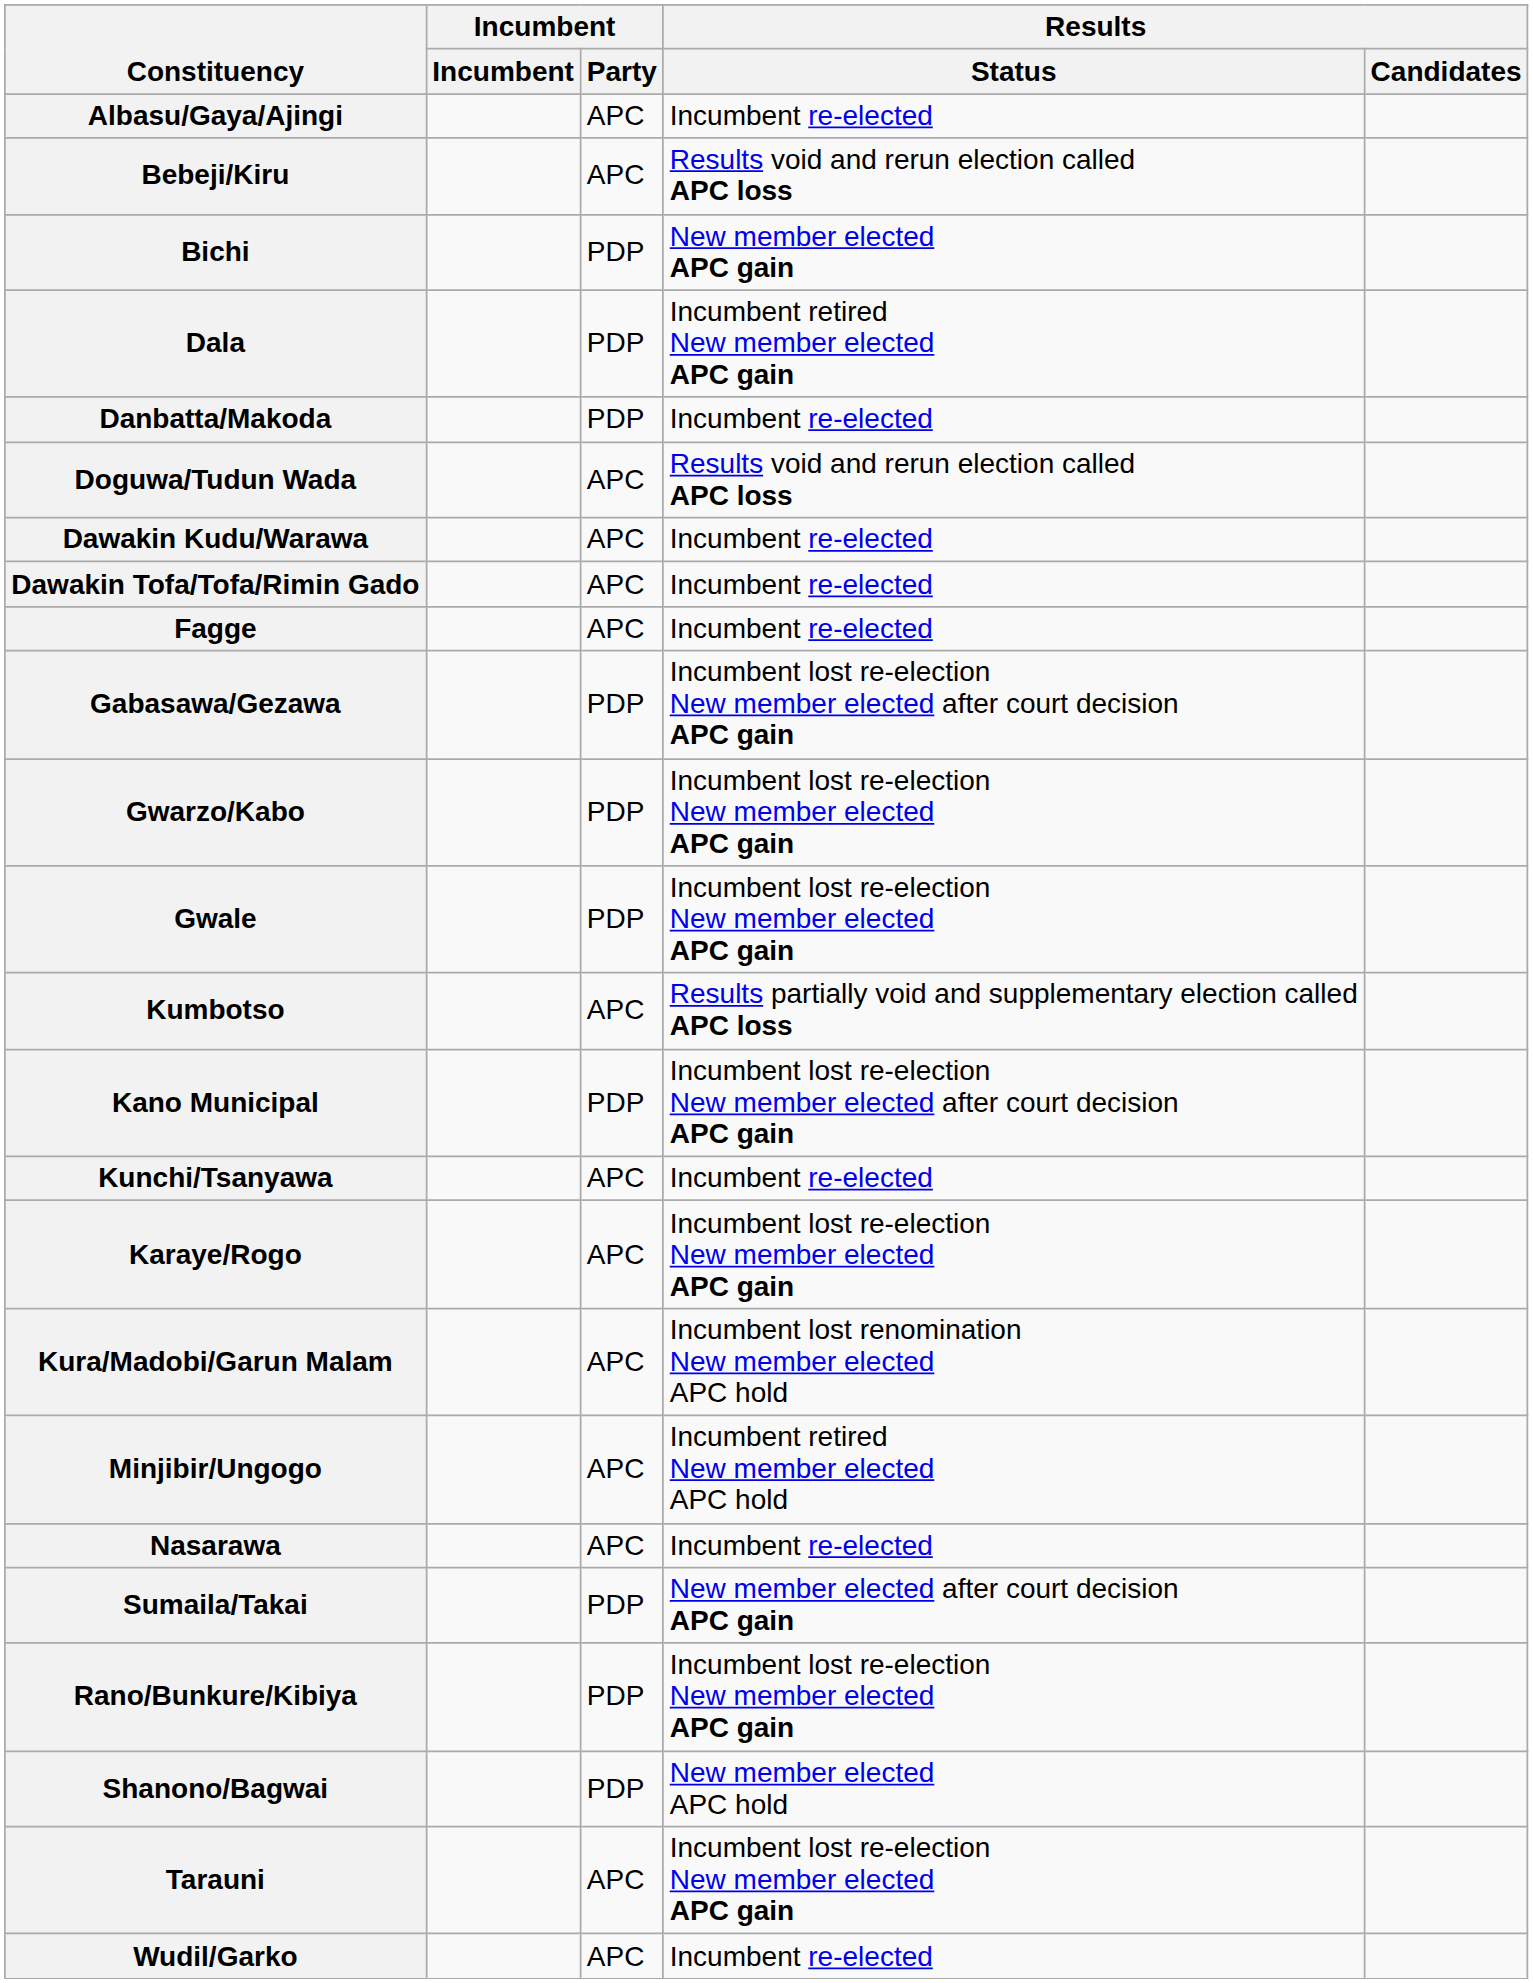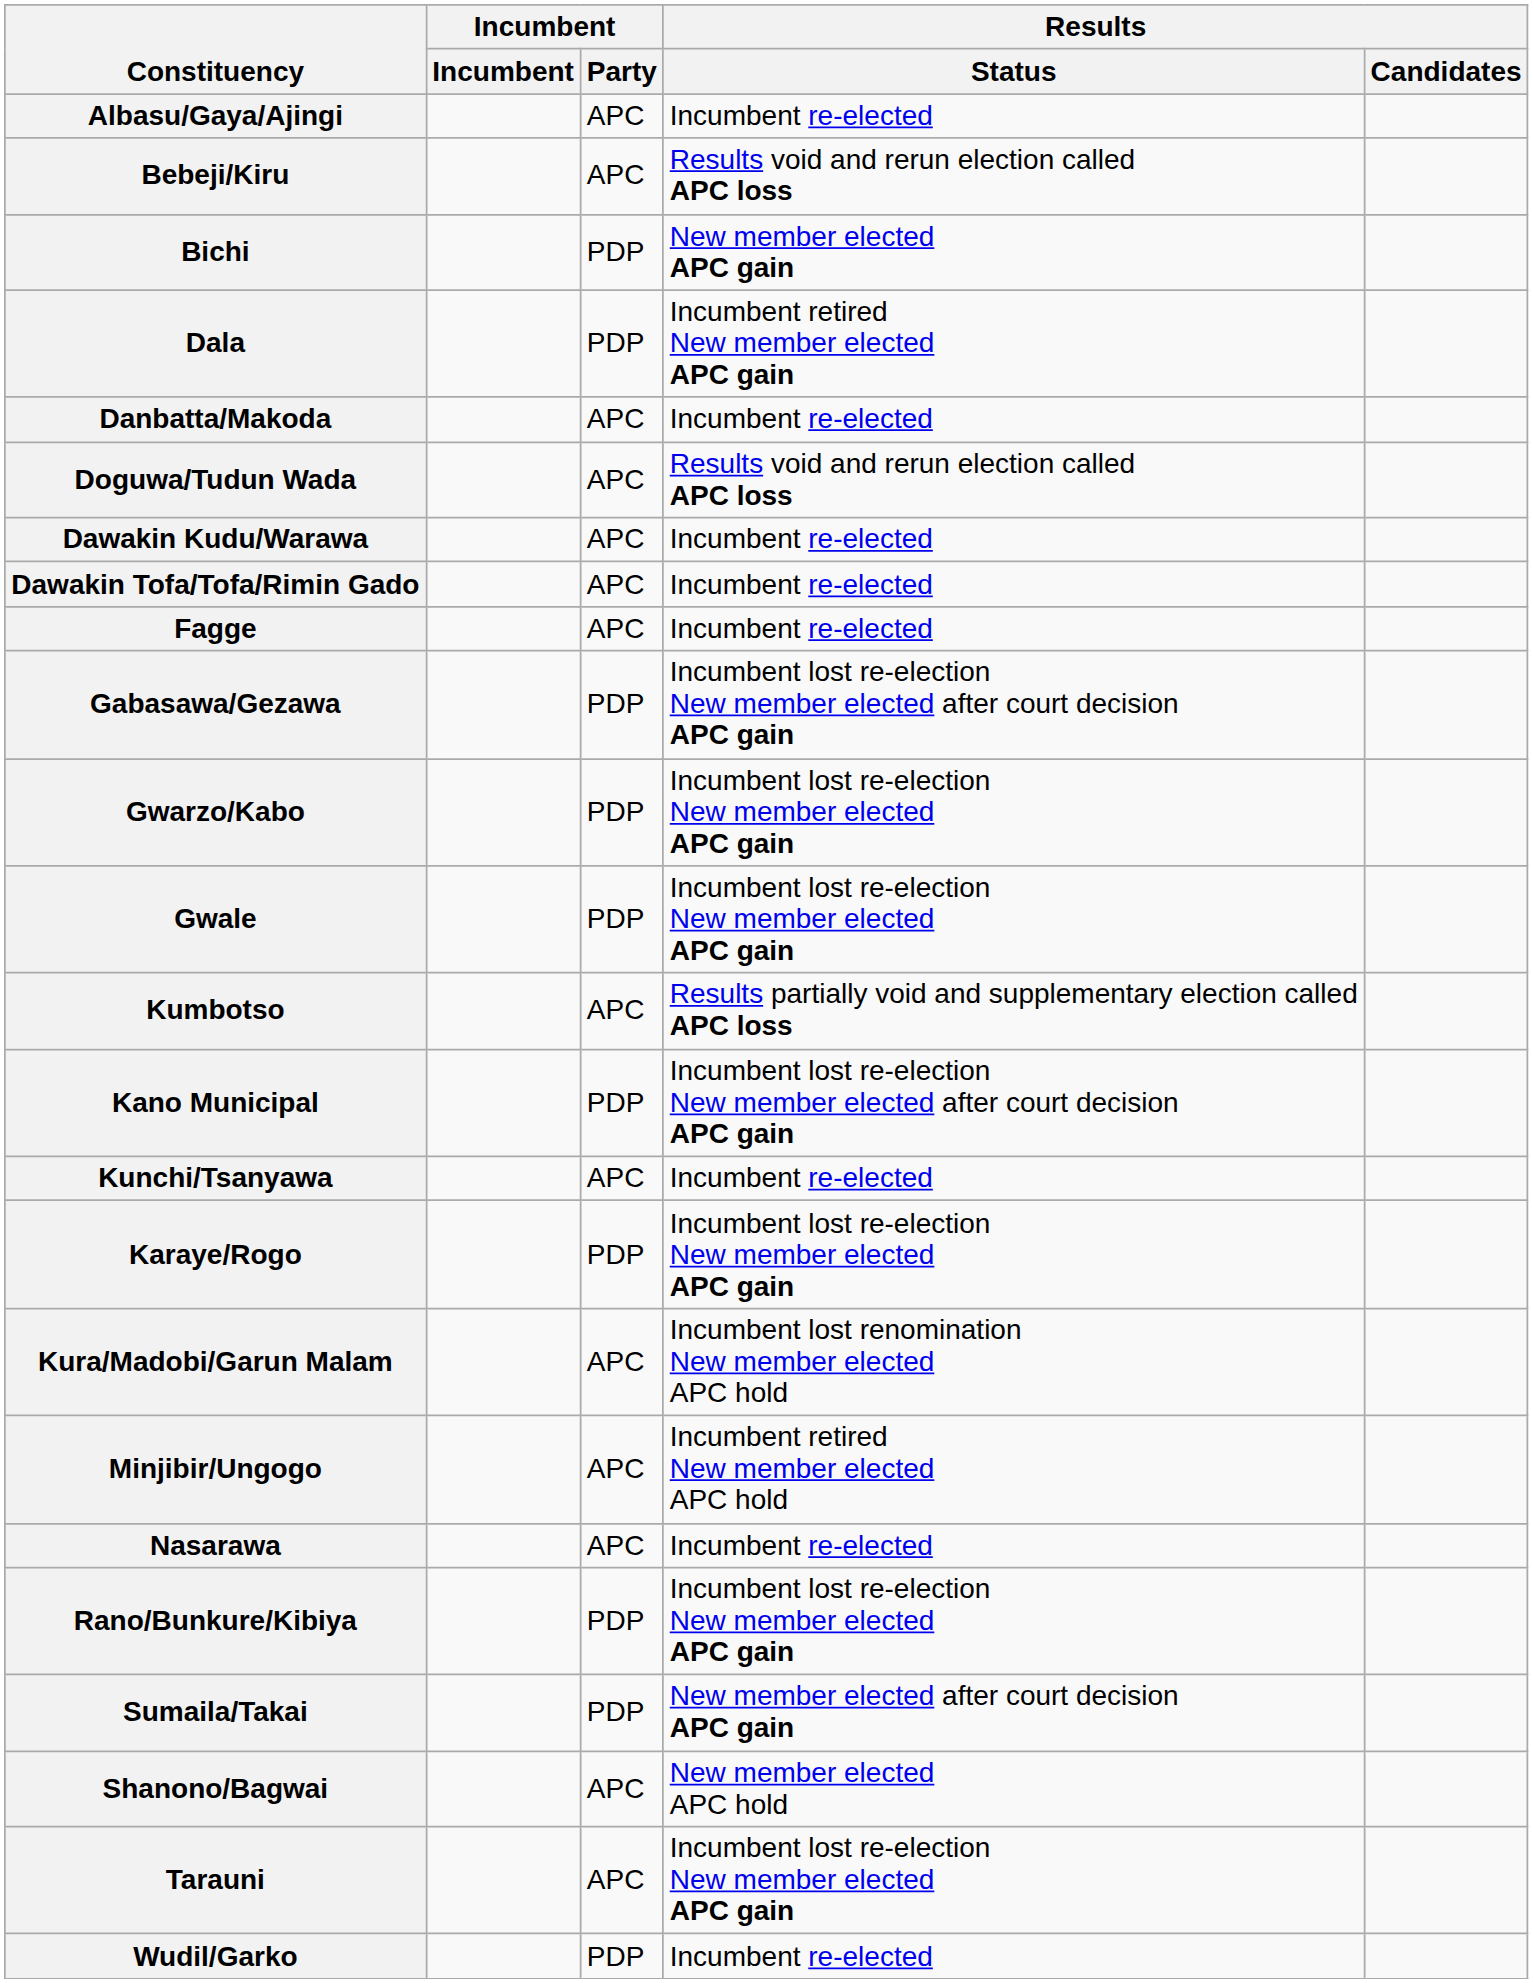Danbatta/Makoda | Incumbent / Party: PDP -> APC
Karaye/Rogo | Incumbent / Party: APC -> PDP
rows swapped: Rano/Bunkure/Kibiya <-> Sumaila/Takai
Shanono/Bagwai | Incumbent / Party: PDP -> APC
Wudil/Garko | Incumbent / Party: APC -> PDP
